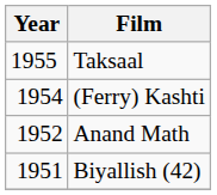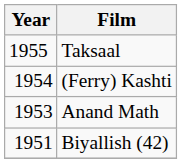Anand Math | Year: 1952 -> 1953
